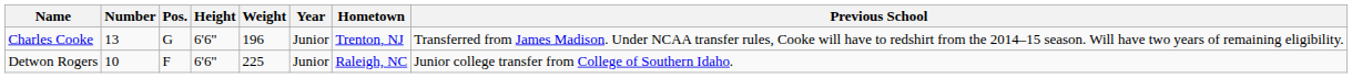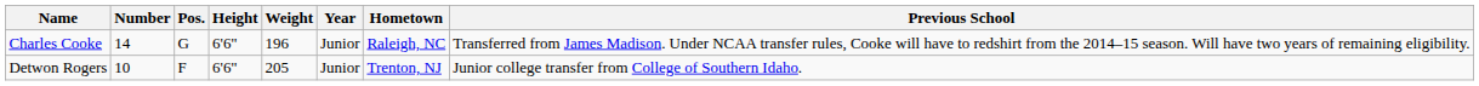Charles Cooke | Number: 13 -> 14
Charles Cooke | Hometown: Trenton, NJ -> Raleigh, NC
Detwon Rogers | Weight: 225 -> 205
Detwon Rogers | Hometown: Raleigh, NC -> Trenton, NJ
